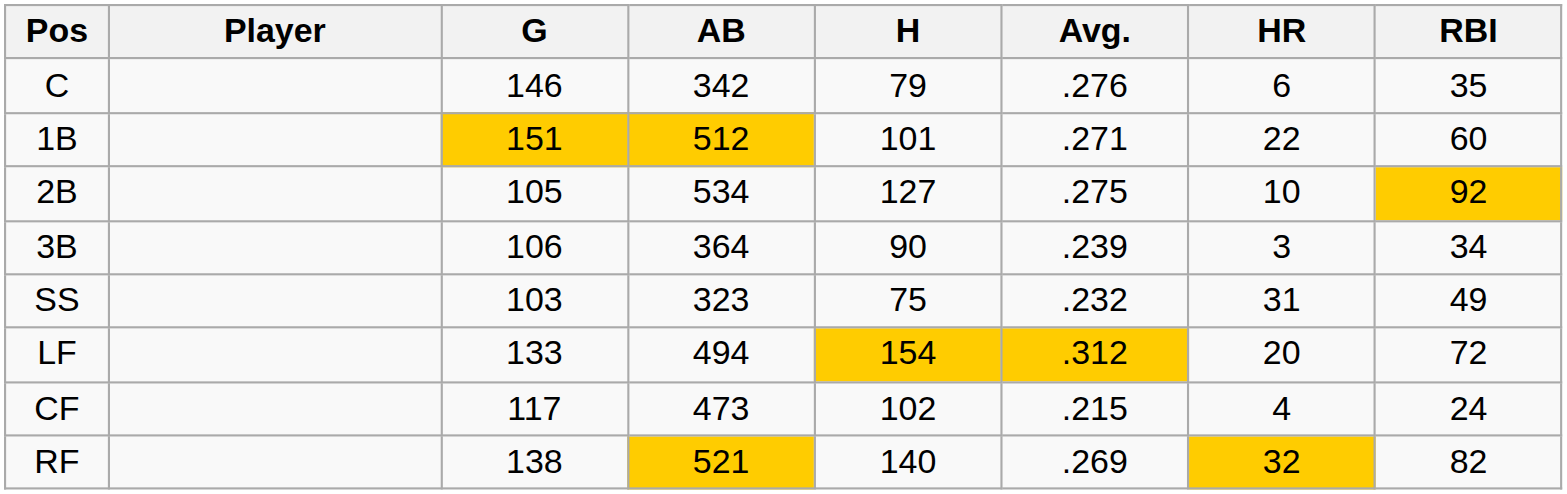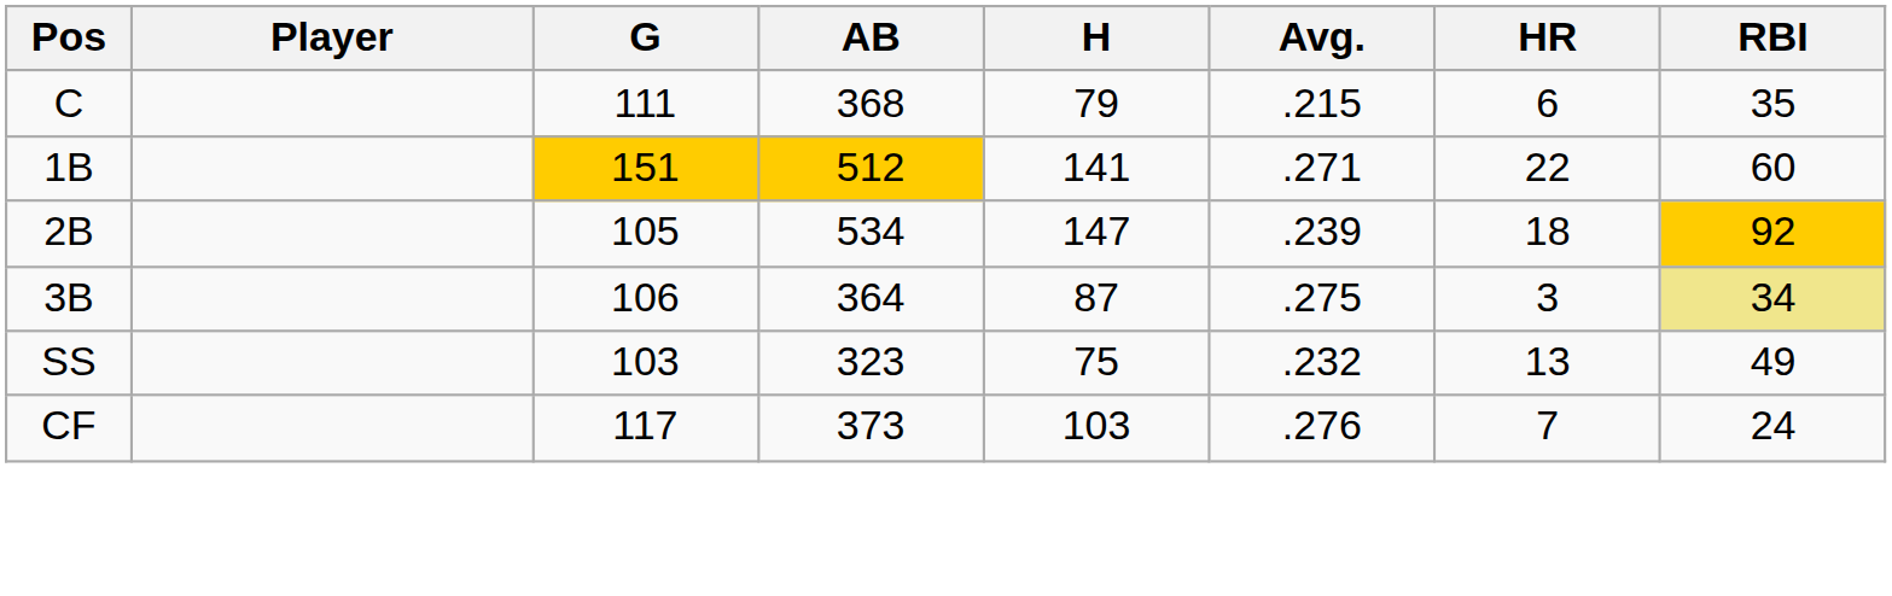C | G: 146 -> 111
C | AB: 342 -> 368
C | Avg.: .276 -> .215
1B | H: 101 -> 141
2B | H: 127 -> 147
2B | Avg.: .275 -> .239
2B | HR: 10 -> 18
3B | H: 90 -> 87
3B | Avg.: .239 -> .275
3B | RBI: no background -> khaki background
SS | HR: 31 -> 13
- row: LF | 133 | 494 | 154 | .312 | 20 | 72
CF | AB: 473 -> 373
CF | H: 102 -> 103
CF | Avg.: .215 -> .276
CF | HR: 4 -> 7
- row: RF | 138 | 521 | 140 | .269 | 32 | 82
